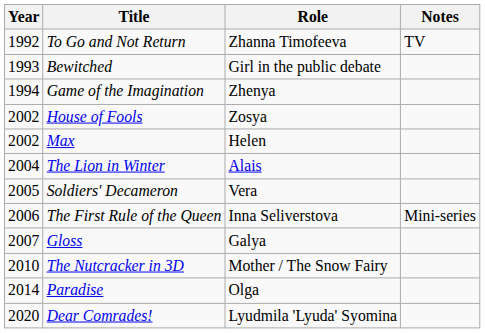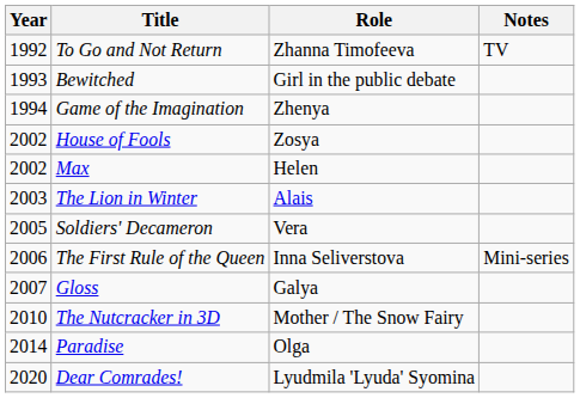The Lion in Winter | Year: 2004 -> 2003
